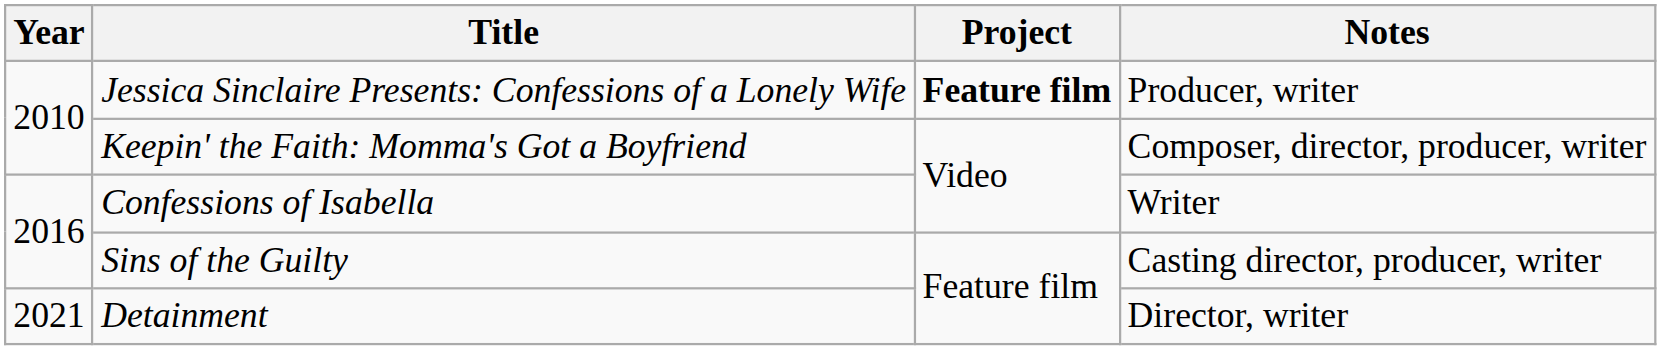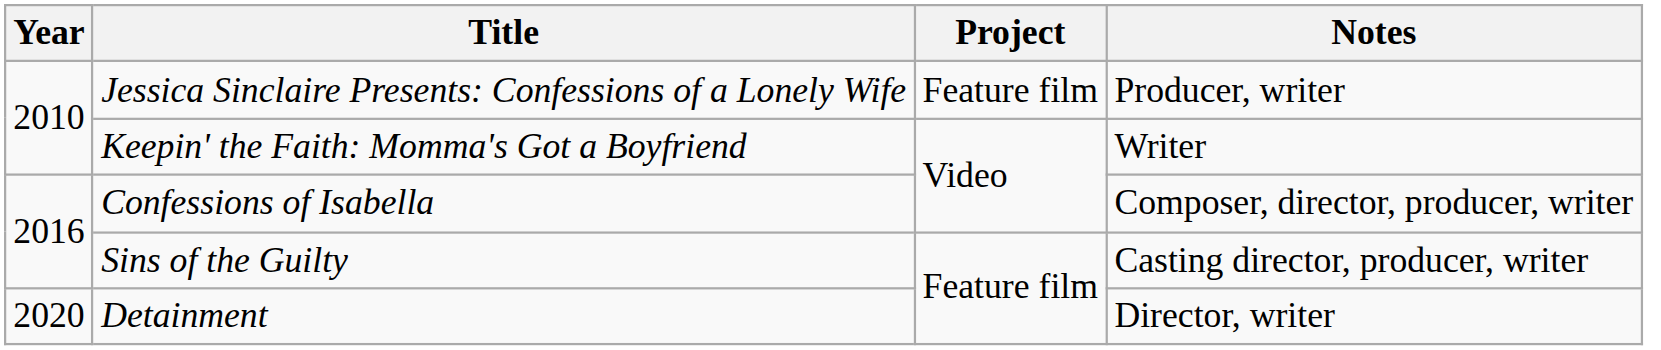Jessica Sinclaire Presents: Confessions of a Lonely Wife | Project: bold -> normal
Keepin' the Faith: Momma's Got a Boyfriend | Notes: Composer, director, producer, writer -> Writer
Confessions of Isabella | Notes: Writer -> Composer, director, producer, writer
Detainment | Year: 2021 -> 2020
